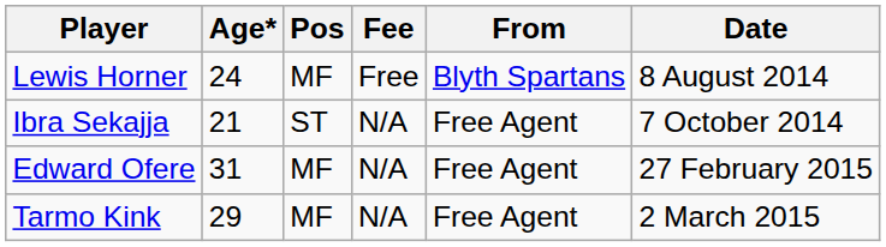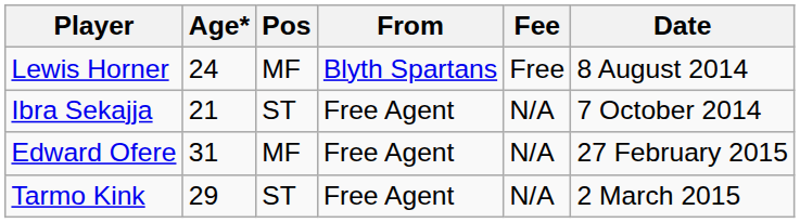columns swapped: From <-> Fee
Tarmo Kink | Pos: MF -> ST
